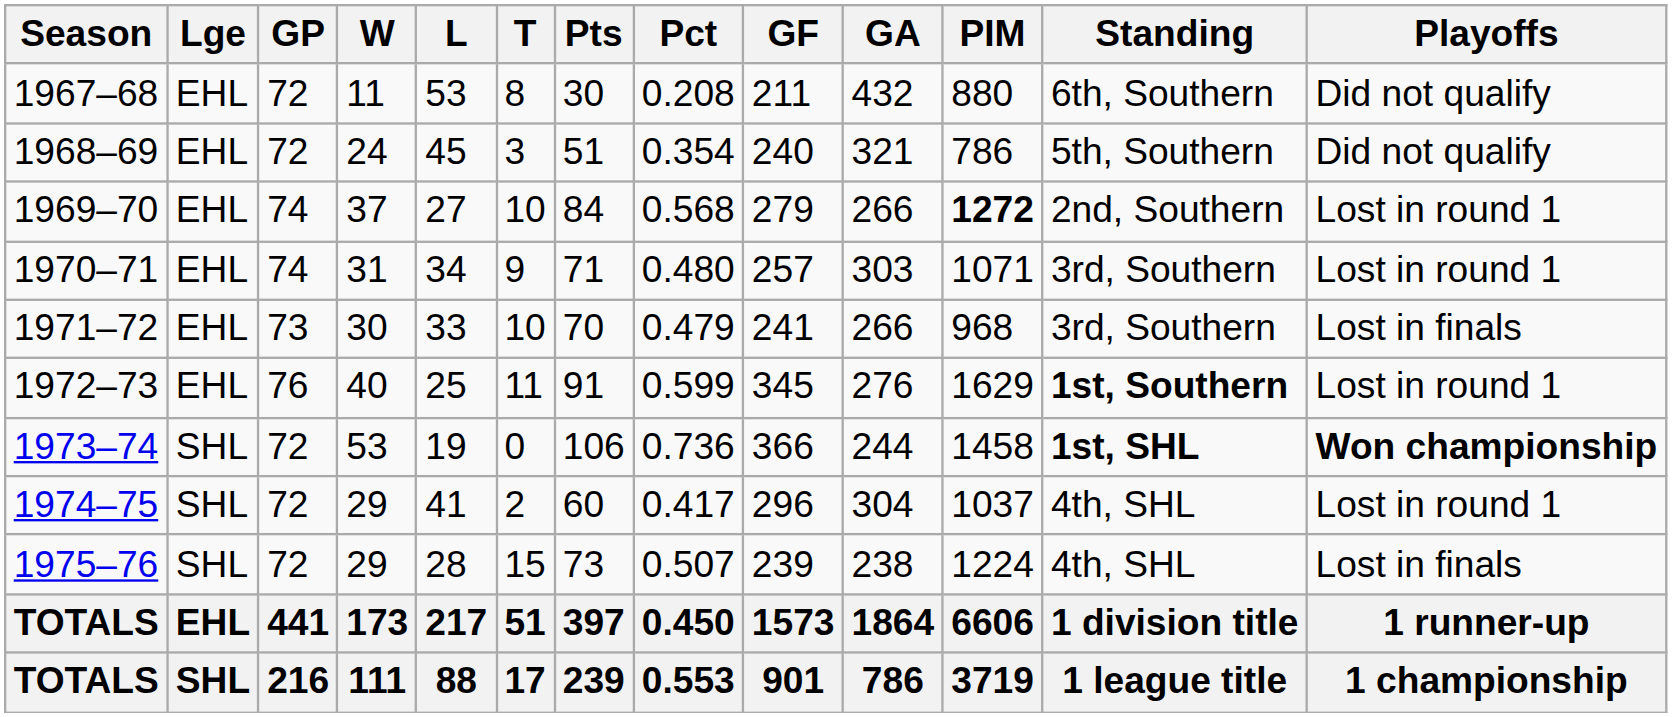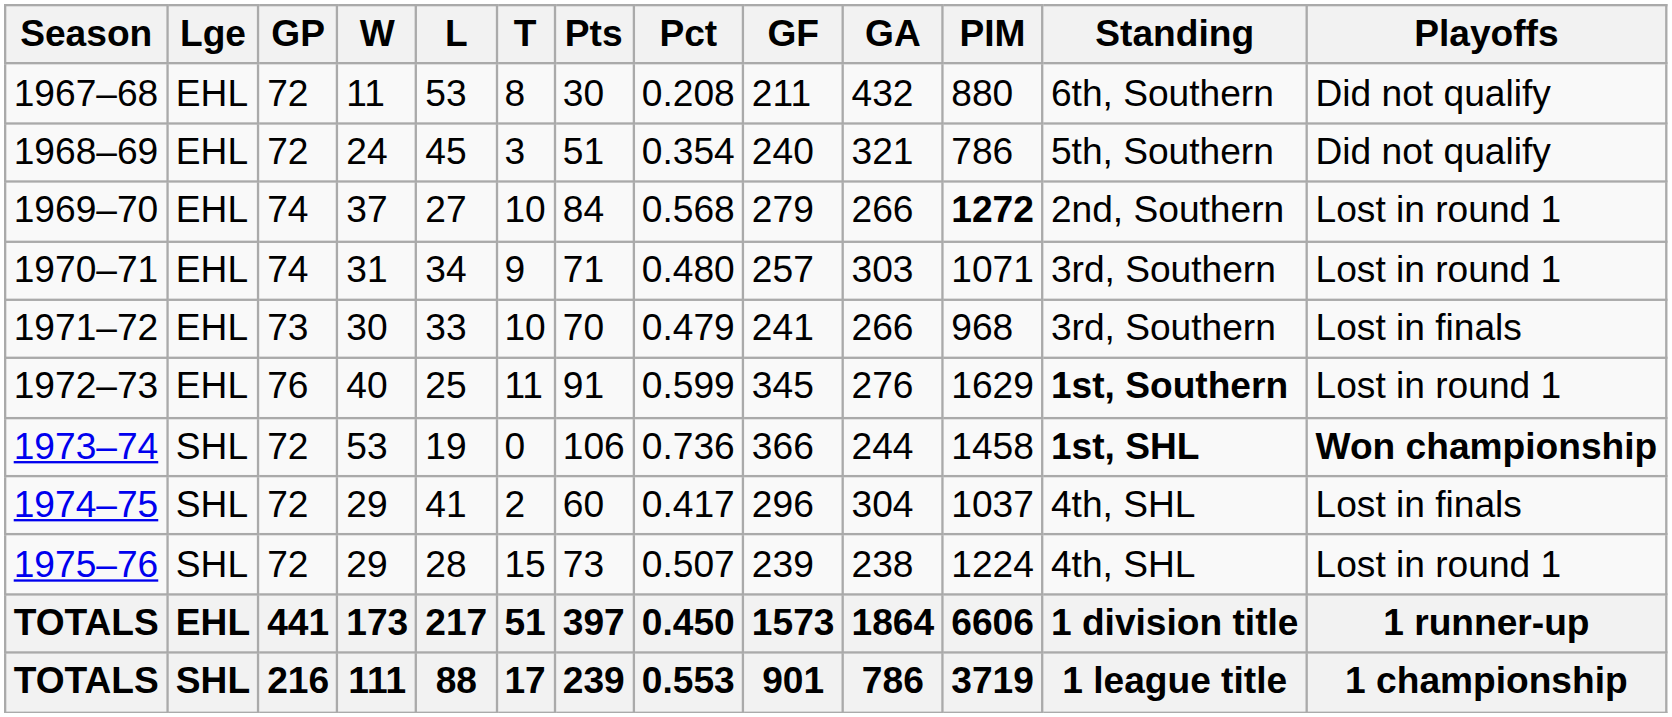1974–75 | Playoffs: Lost in round 1 -> Lost in finals
1975–76 | Playoffs: Lost in finals -> Lost in round 1
